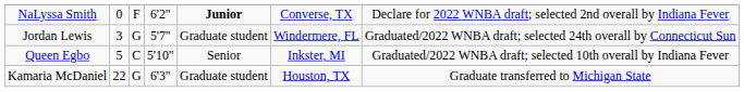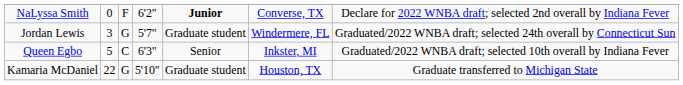Queen Egbo | column 4: 5'10" -> 6'3"
Kamaria McDaniel | column 4: 6'3" -> 5'10"
